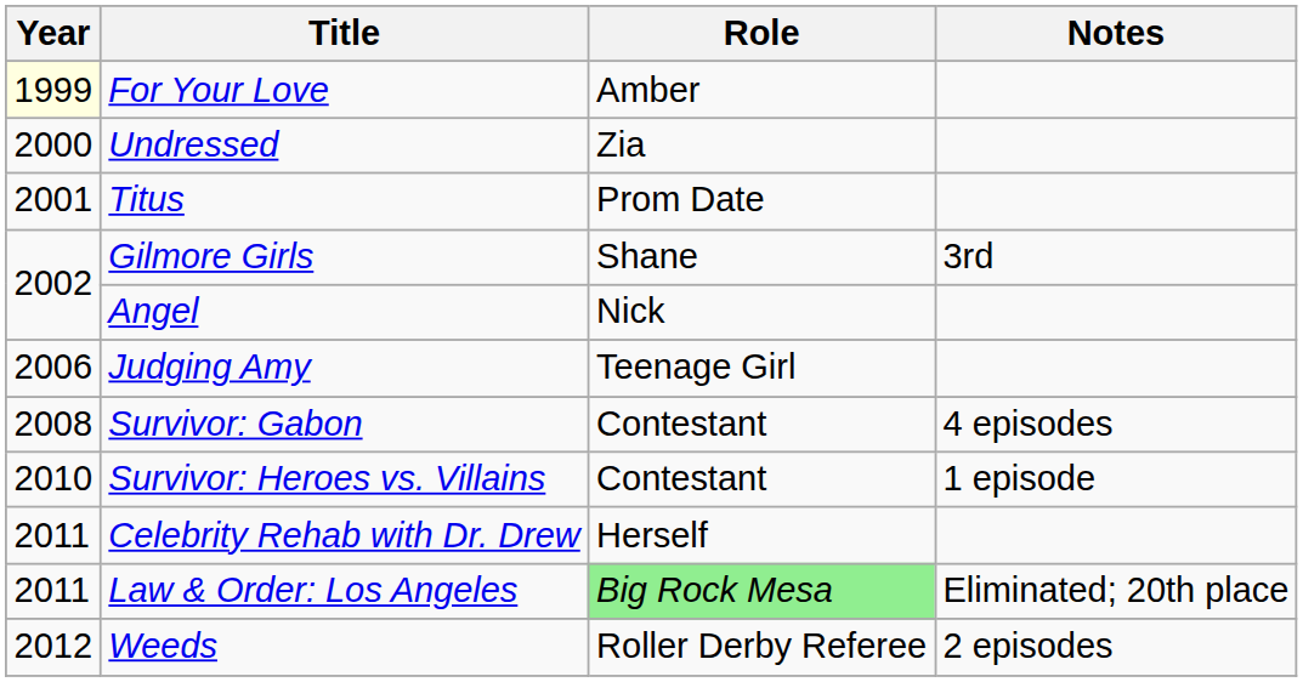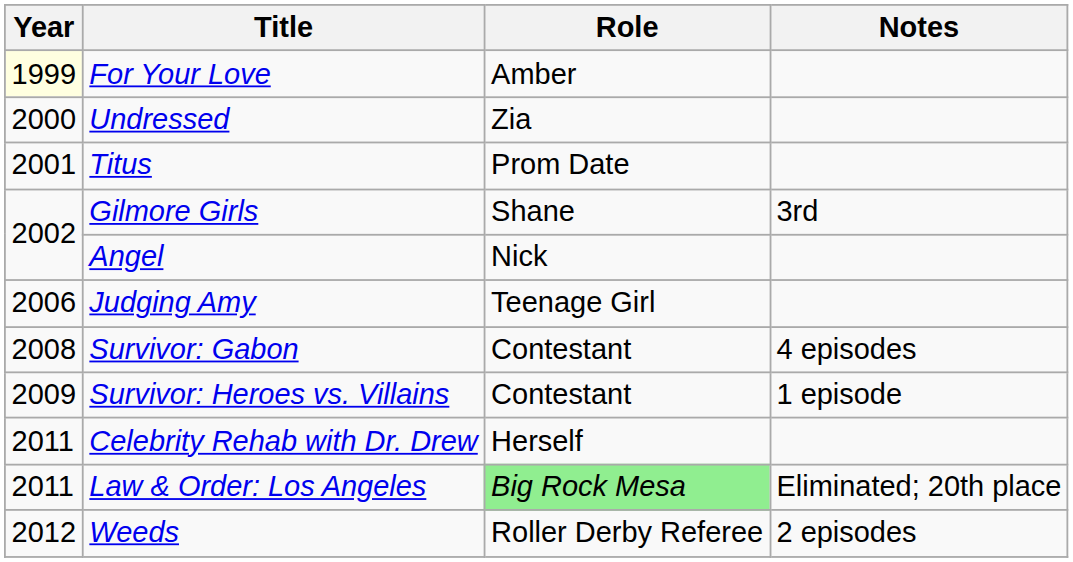Survivor: Heroes vs. Villains | Year: 2010 -> 2009
